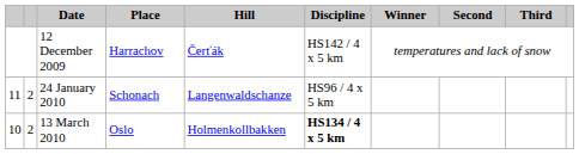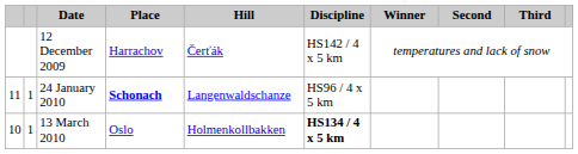24 January 2010 | column 2: 2 -> 1
24 January 2010 | Place: normal -> bold
13 March 2010 | column 2: 2 -> 1
